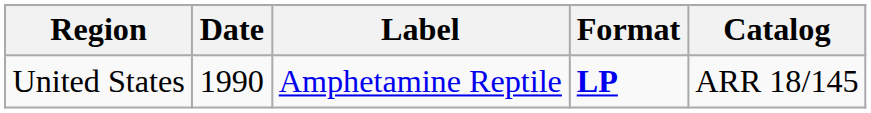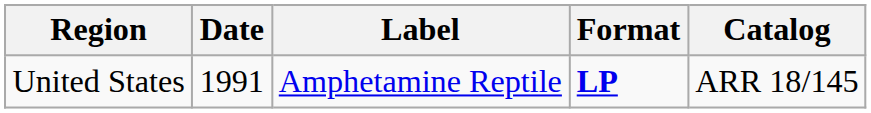United States | Date: 1990 -> 1991
